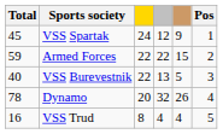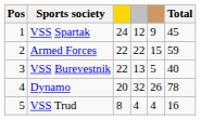columns swapped: Pos <-> Total
